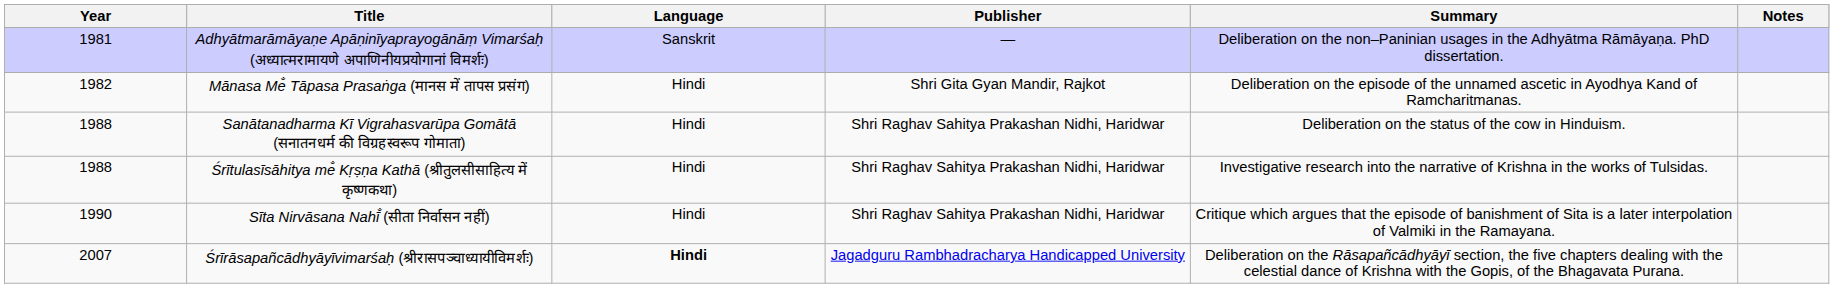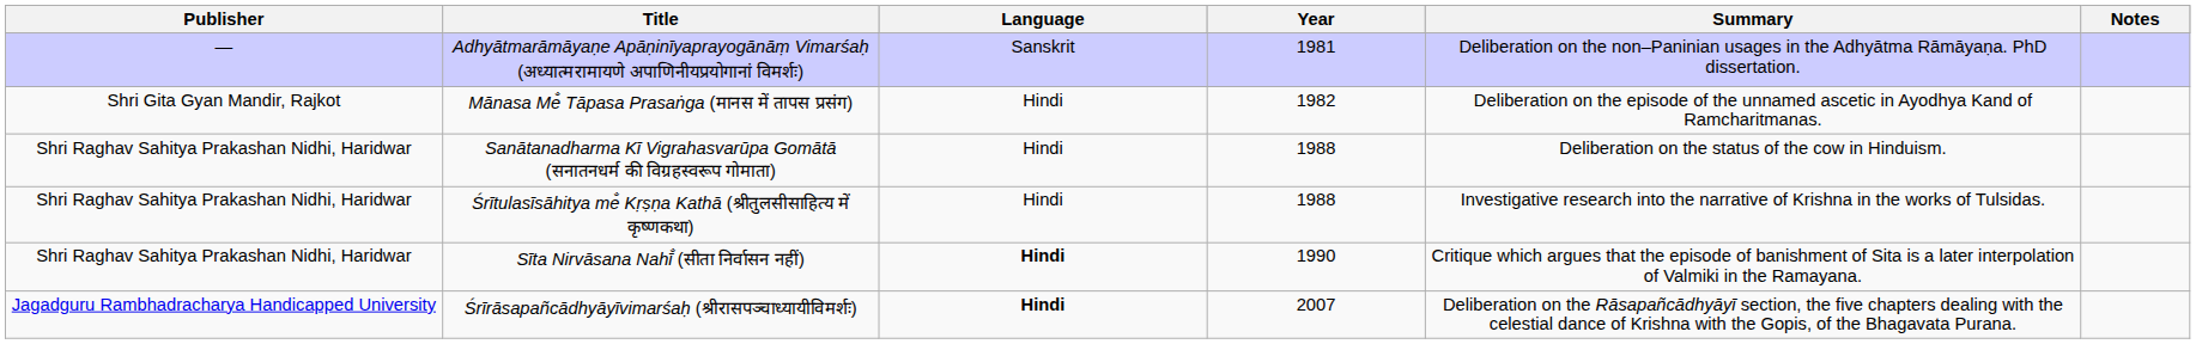columns swapped: Year <-> Publisher
Sīta Nirvāsana Nahī̐ (सीता निर्वासन नहीं) | Language: normal -> bold
